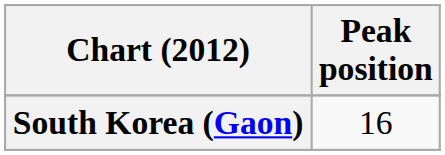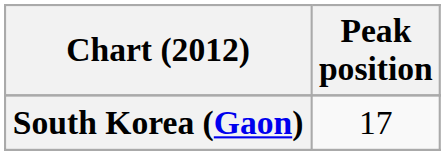South Korea (Gaon) | Peak position: 16 -> 17
